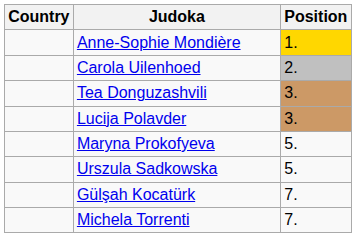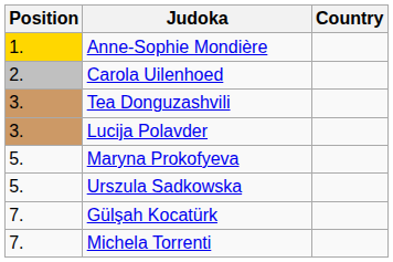columns swapped: Position <-> Country
